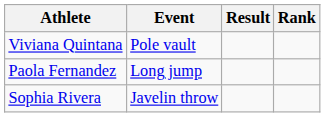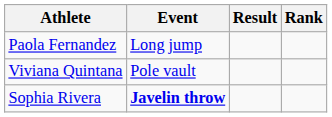rows swapped: Paola Fernandez <-> Viviana Quintana
Sophia Rivera | Event: normal -> bold
